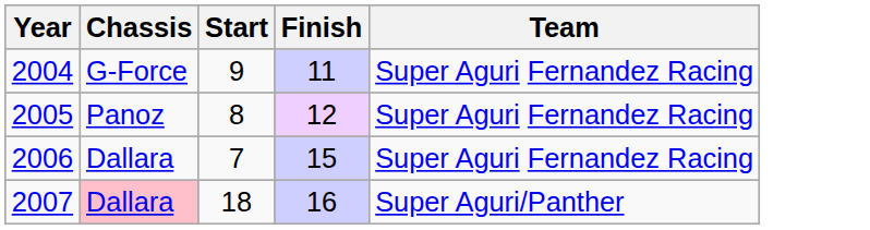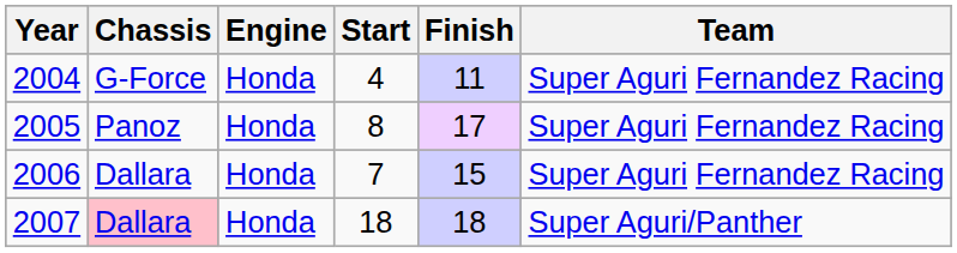+ column: Engine | Honda | Honda | Honda | Honda
2004 | Start: 9 -> 4
2005 | Finish: 12 -> 17
2007 | Finish: 16 -> 18
